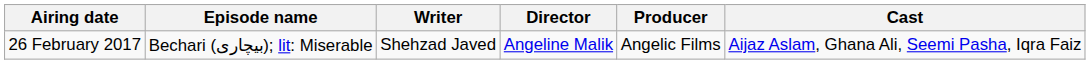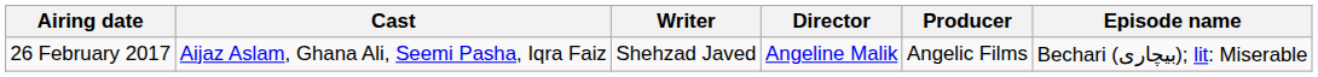columns swapped: Episode name <-> Cast
